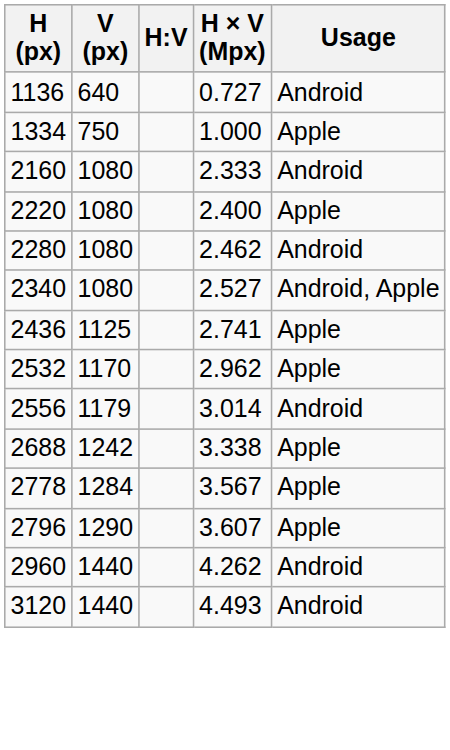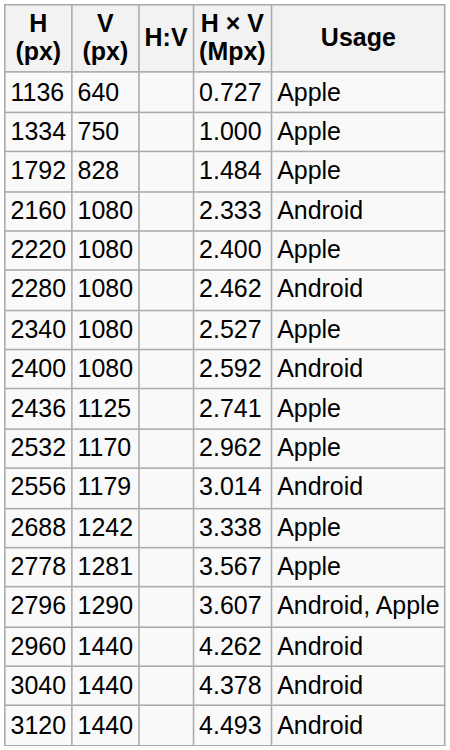1136 | Usage: Android -> Apple
+ row: 1792 | 828 | 1.484 | Apple
2340 | Usage: Android, Apple -> Apple
+ row: 2400 | 1080 | 2.592 | Android
2778 | V (px): 1284 -> 1281
2796 | Usage: Apple -> Android, Apple
+ row: 3040 | 1440 | 4.378 | Android
